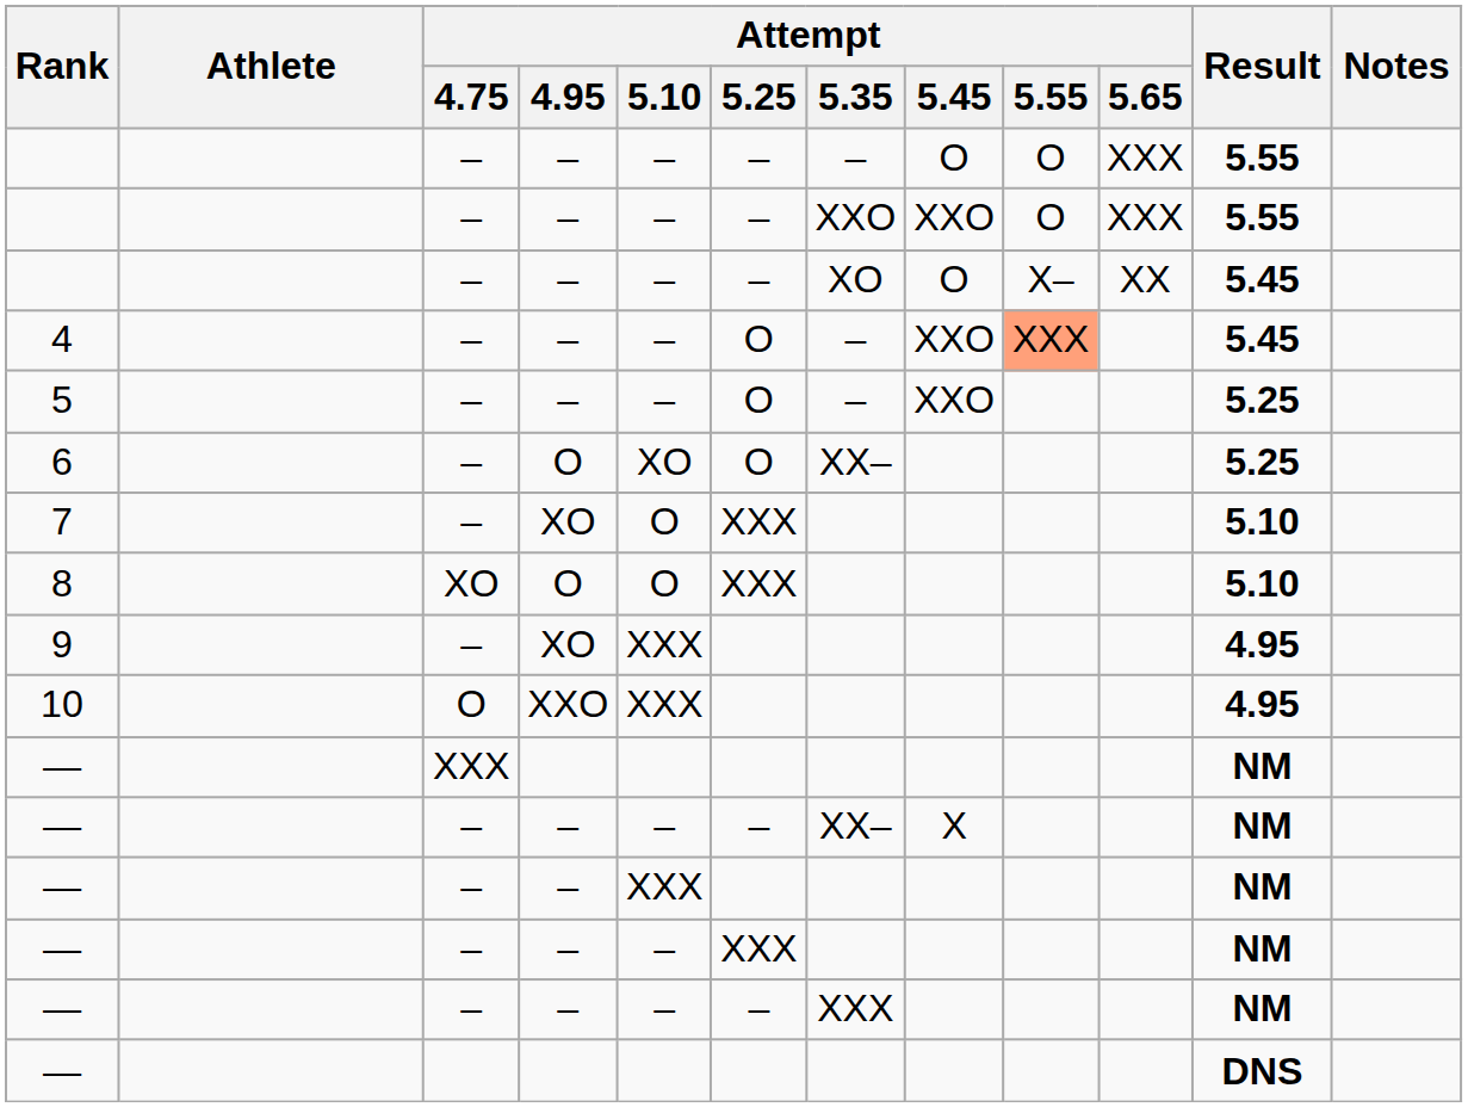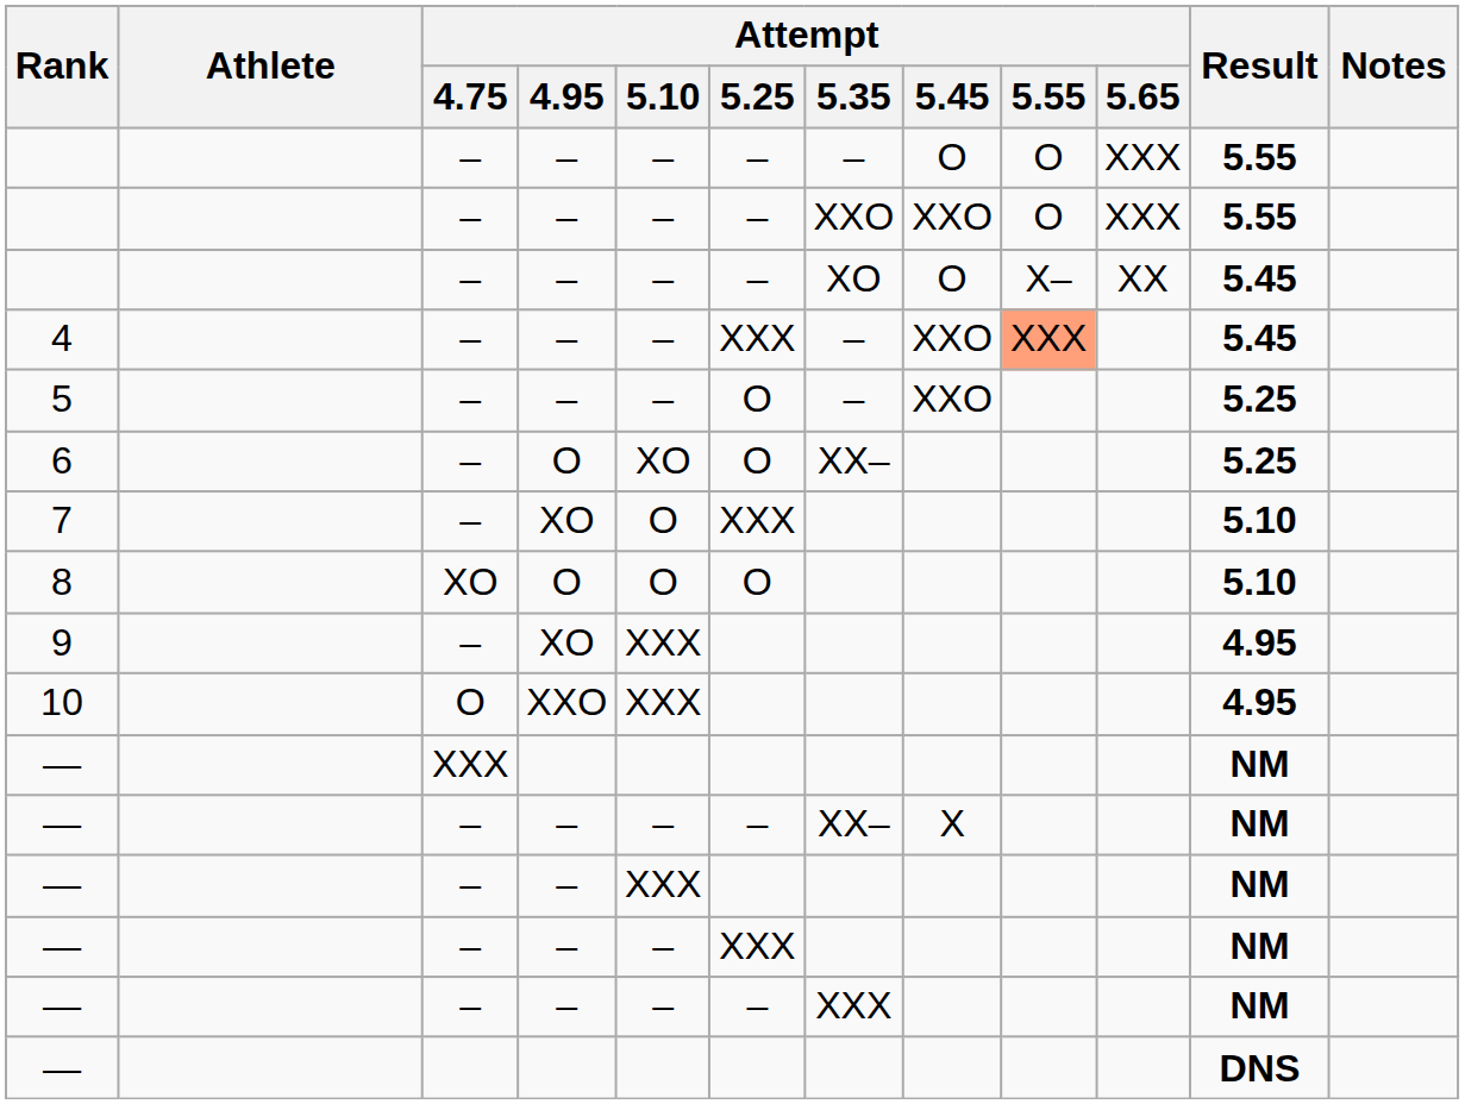4 | Attempt / 5.25: O -> XXX
8 | Attempt / 5.25: XXX -> O
